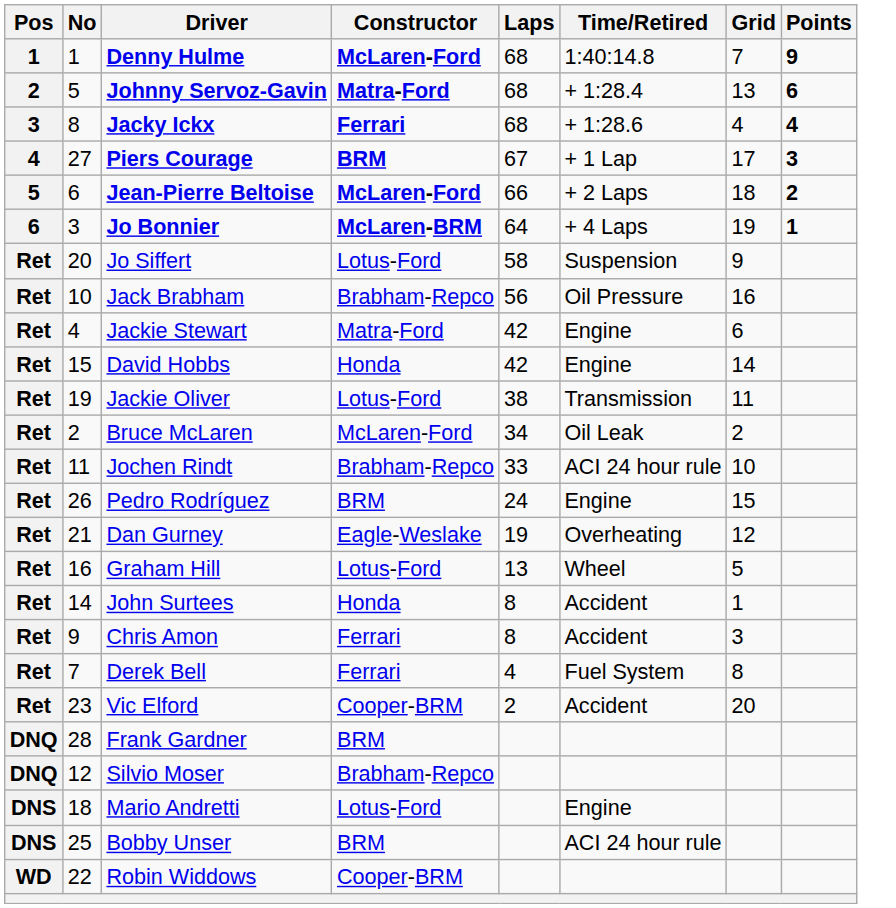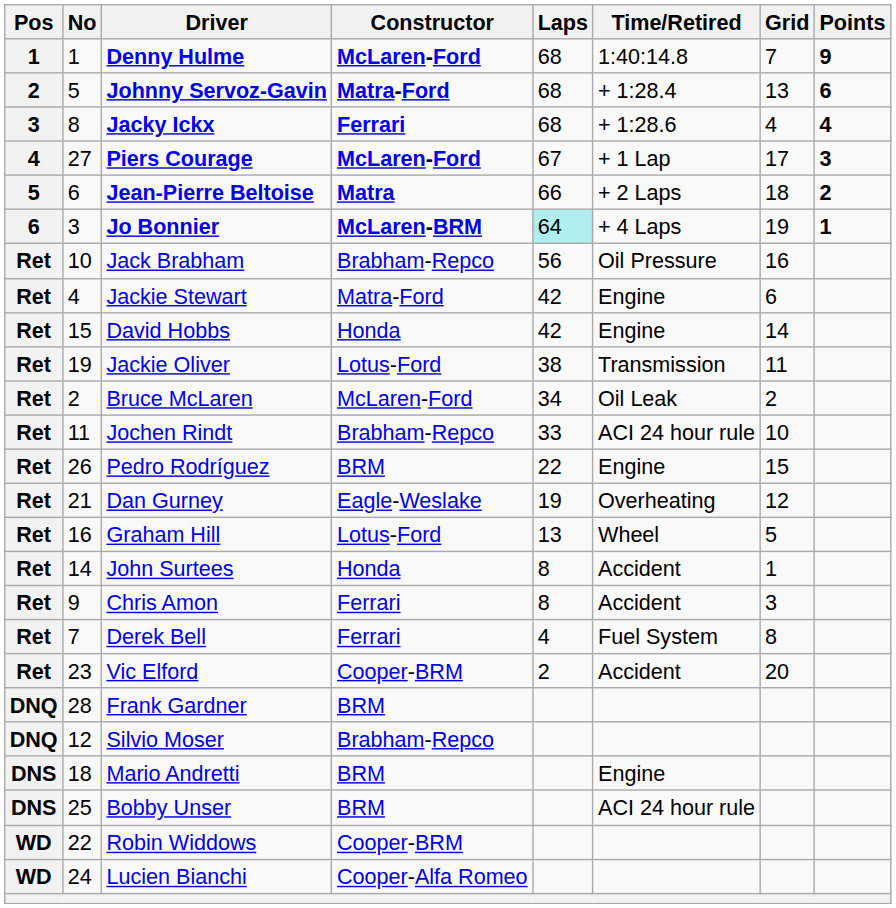Piers Courage | Constructor: BRM -> McLaren-Ford
Jean-Pierre Beltoise | Constructor: McLaren-Ford -> Matra
Jo Bonnier | Laps: no background -> paleturquoise background
- row: Ret | 20 | Jo Siffert | Lotus-Ford | 58 | Suspension | 9
Pedro Rodríguez | Laps: 24 -> 22
Mario Andretti | Constructor: Lotus-Ford -> BRM
+ row: WD | 24 | Lucien Bianchi | Cooper-Alfa Romeo
